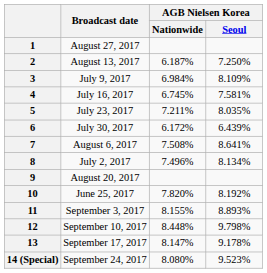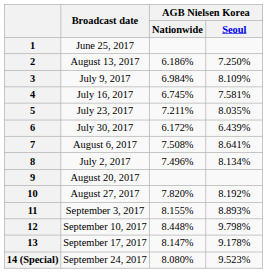1 | Broadcast date: August 27, 2017 -> June 25, 2017
2 | AGB Nielsen Korea / Nationwide: 6.187% -> 6.186%
10 | Broadcast date: June 25, 2017 -> August 27, 2017
